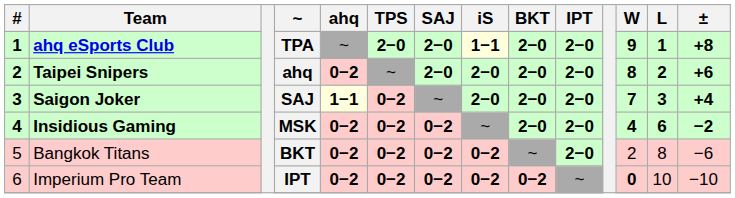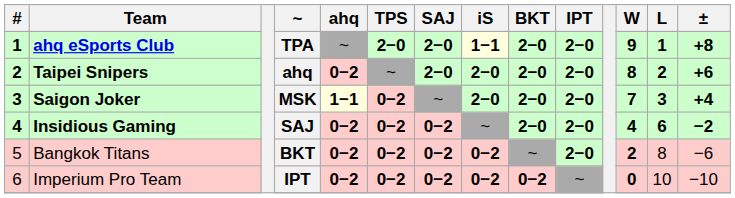Saigon Joker | ~: SAJ -> MSK
Insidious Gaming | ~: MSK -> SAJ
Bangkok Titans | W: normal -> bold
